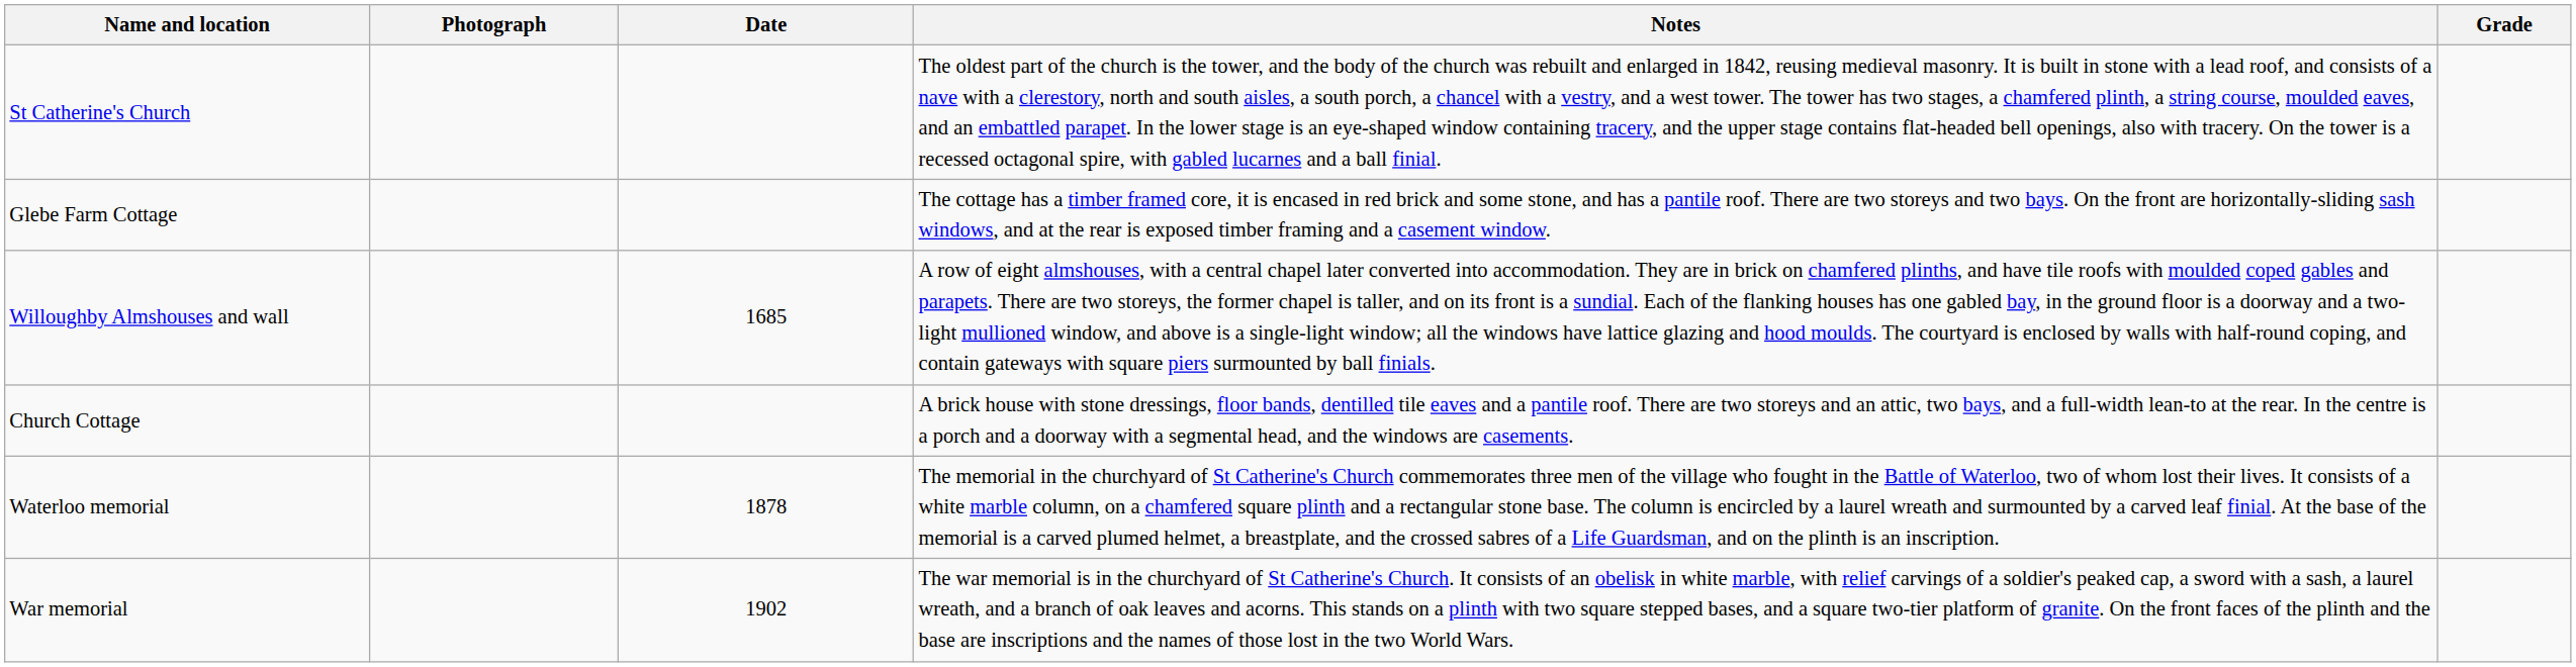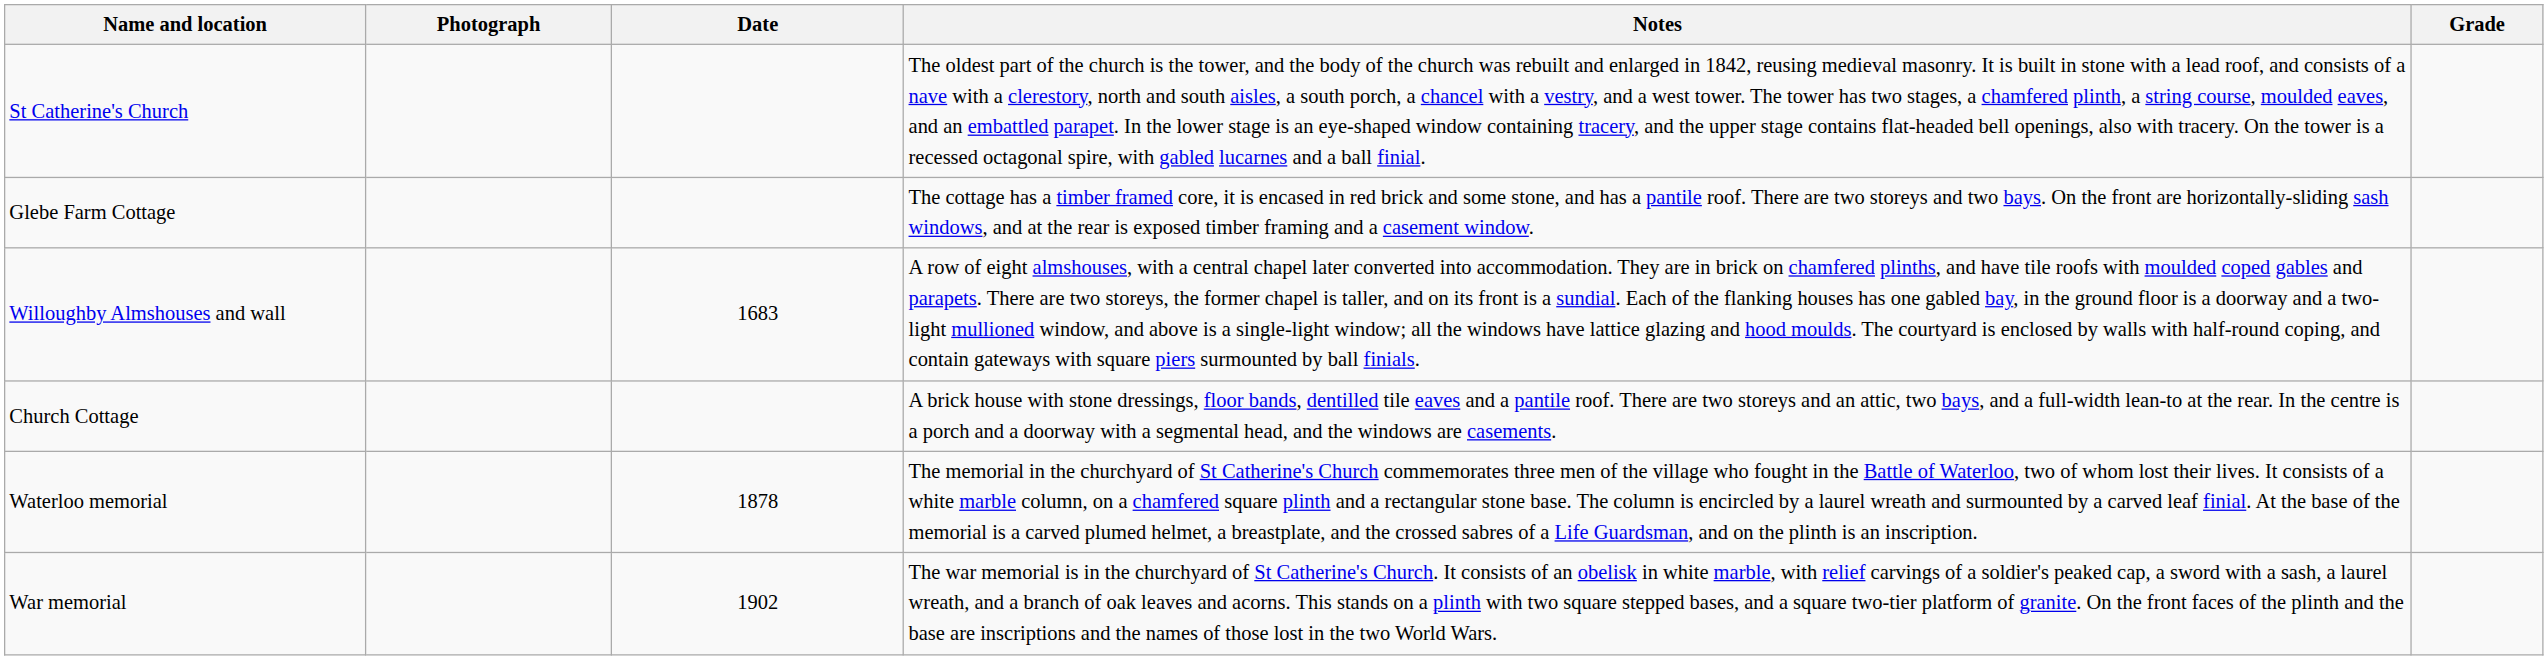Willoughby Almshouses and wall | Date: 1685 -> 1683
